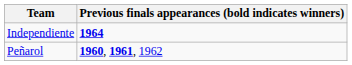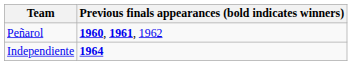rows swapped: Independiente <-> Peñarol
